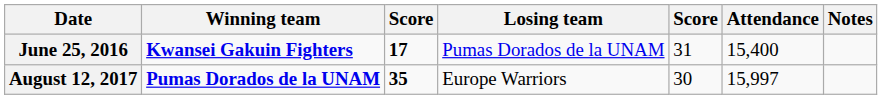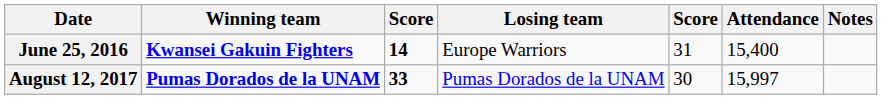June 25, 2016 | column 3: 17 -> 14
June 25, 2016 | Losing team: Pumas Dorados de la UNAM -> Europe Warriors
August 12, 2017 | column 3: 35 -> 33
August 12, 2017 | Losing team: Europe Warriors -> Pumas Dorados de la UNAM
